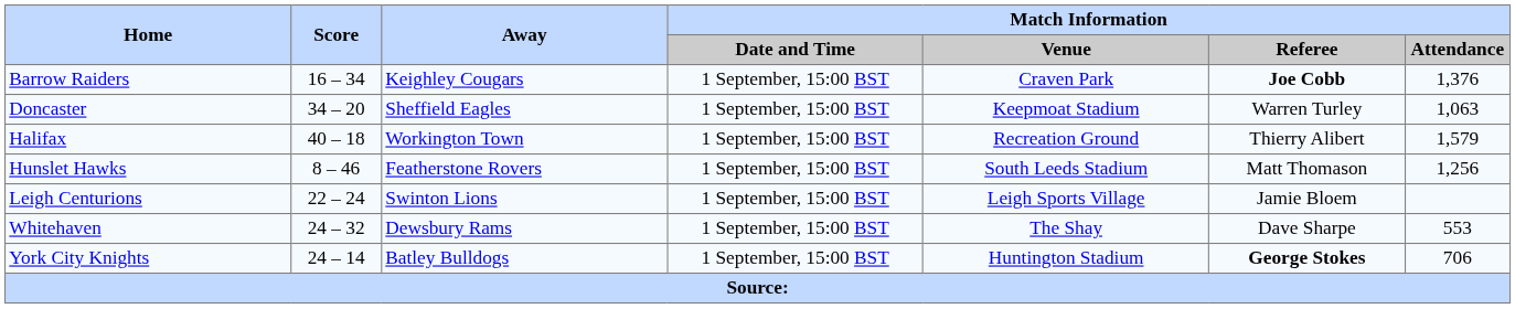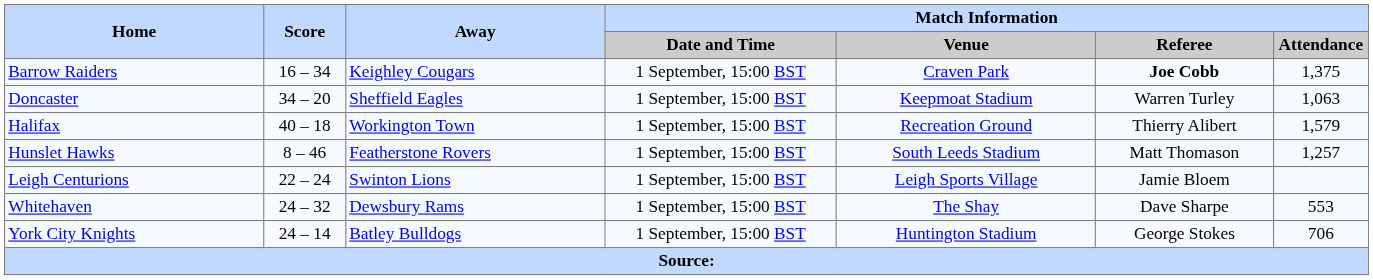Barrow Raiders | Match Information / Attendance: 1,376 -> 1,375
Hunslet Hawks | Match Information / Attendance: 1,256 -> 1,257
York City Knights | Match Information / Referee: bold -> normal
